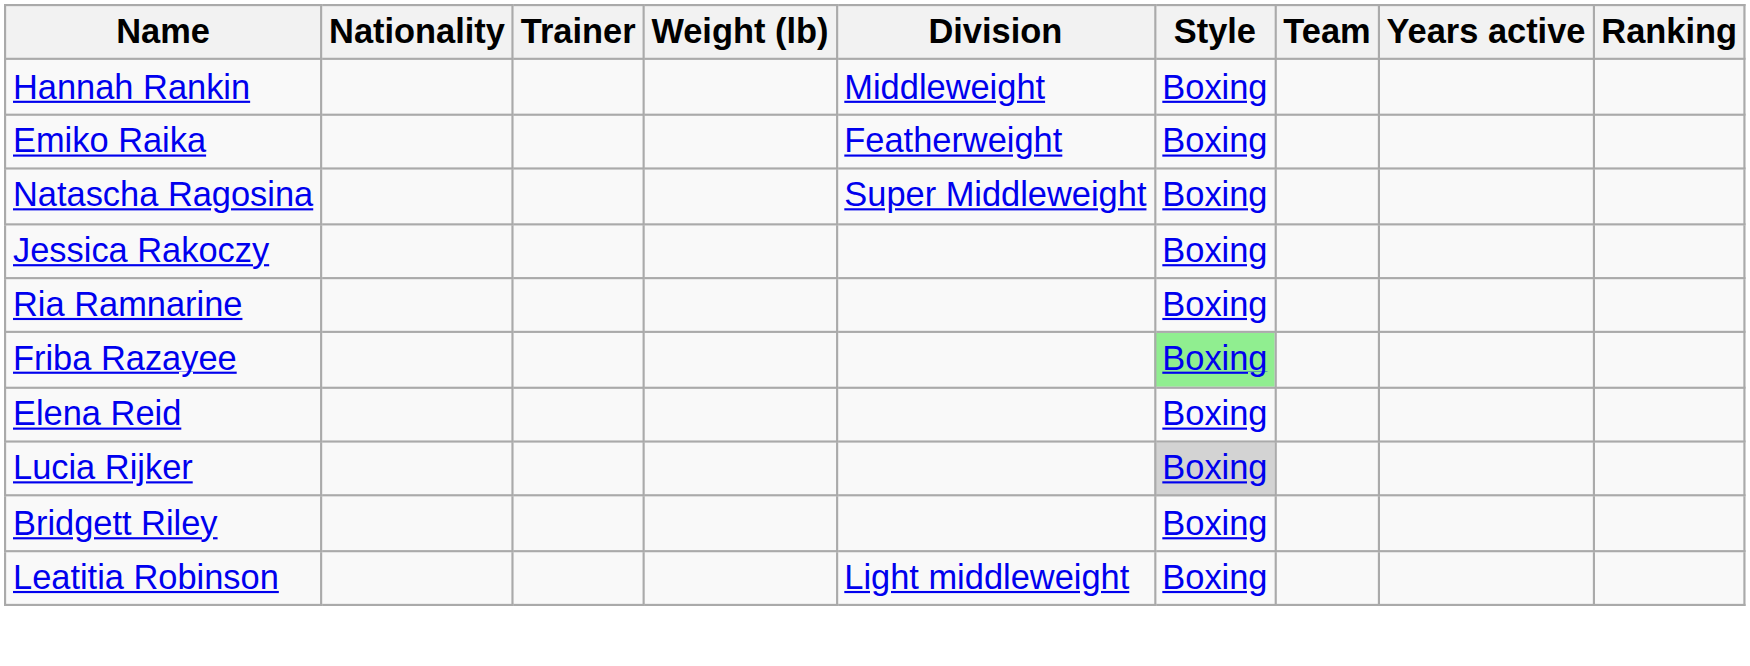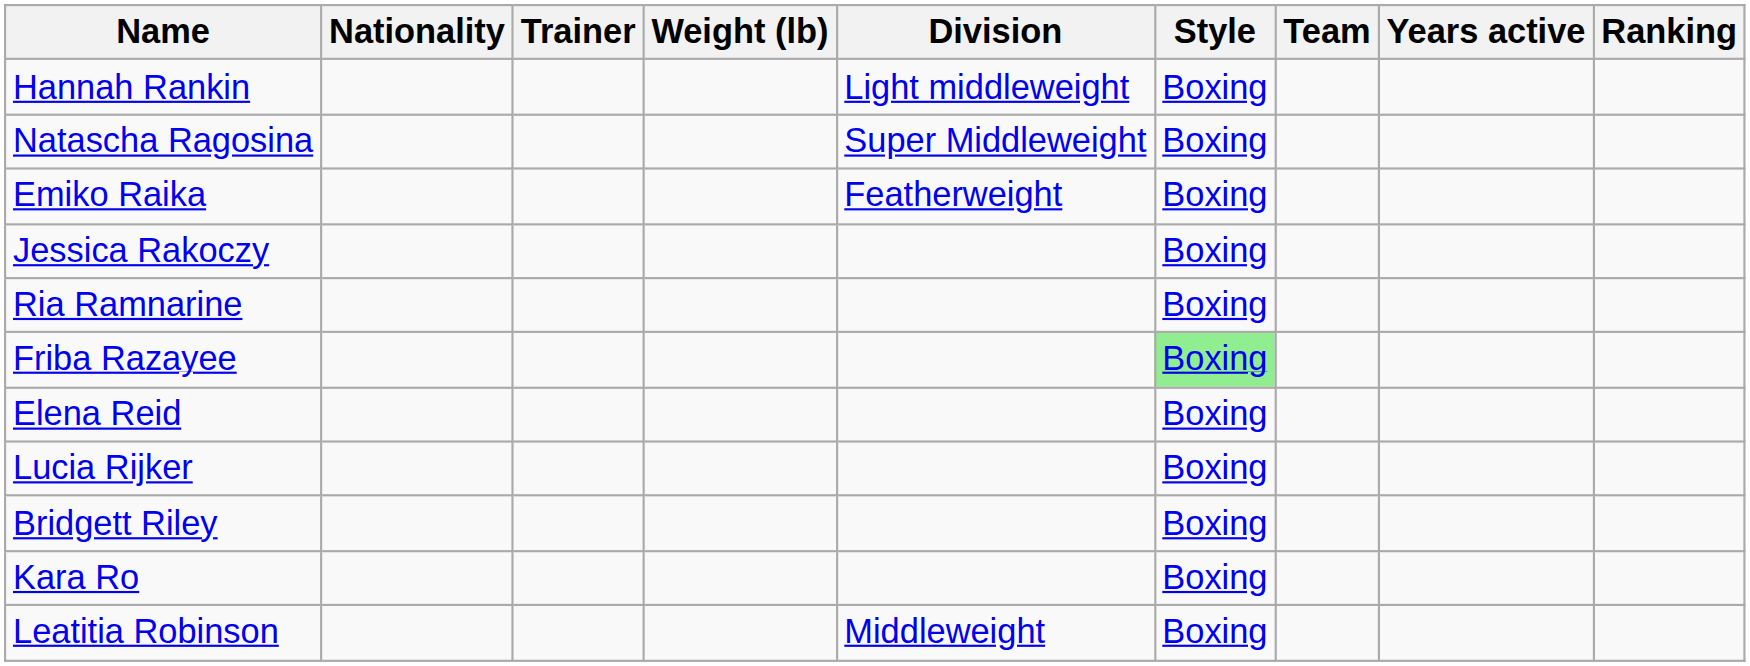Hannah Rankin | Division: Middleweight -> Light middleweight
rows swapped: Natascha Ragosina <-> Emiko Raika
Lucia Rijker | Style: lightgrey background -> no background
+ row: Kara Ro | Boxing
Leatitia Robinson | Division: Light middleweight -> Middleweight
